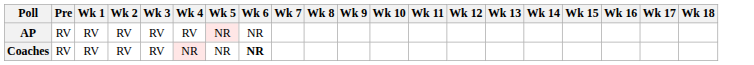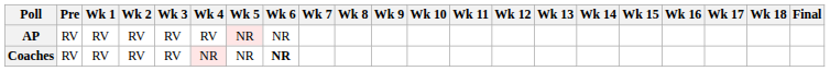+ column: Final
